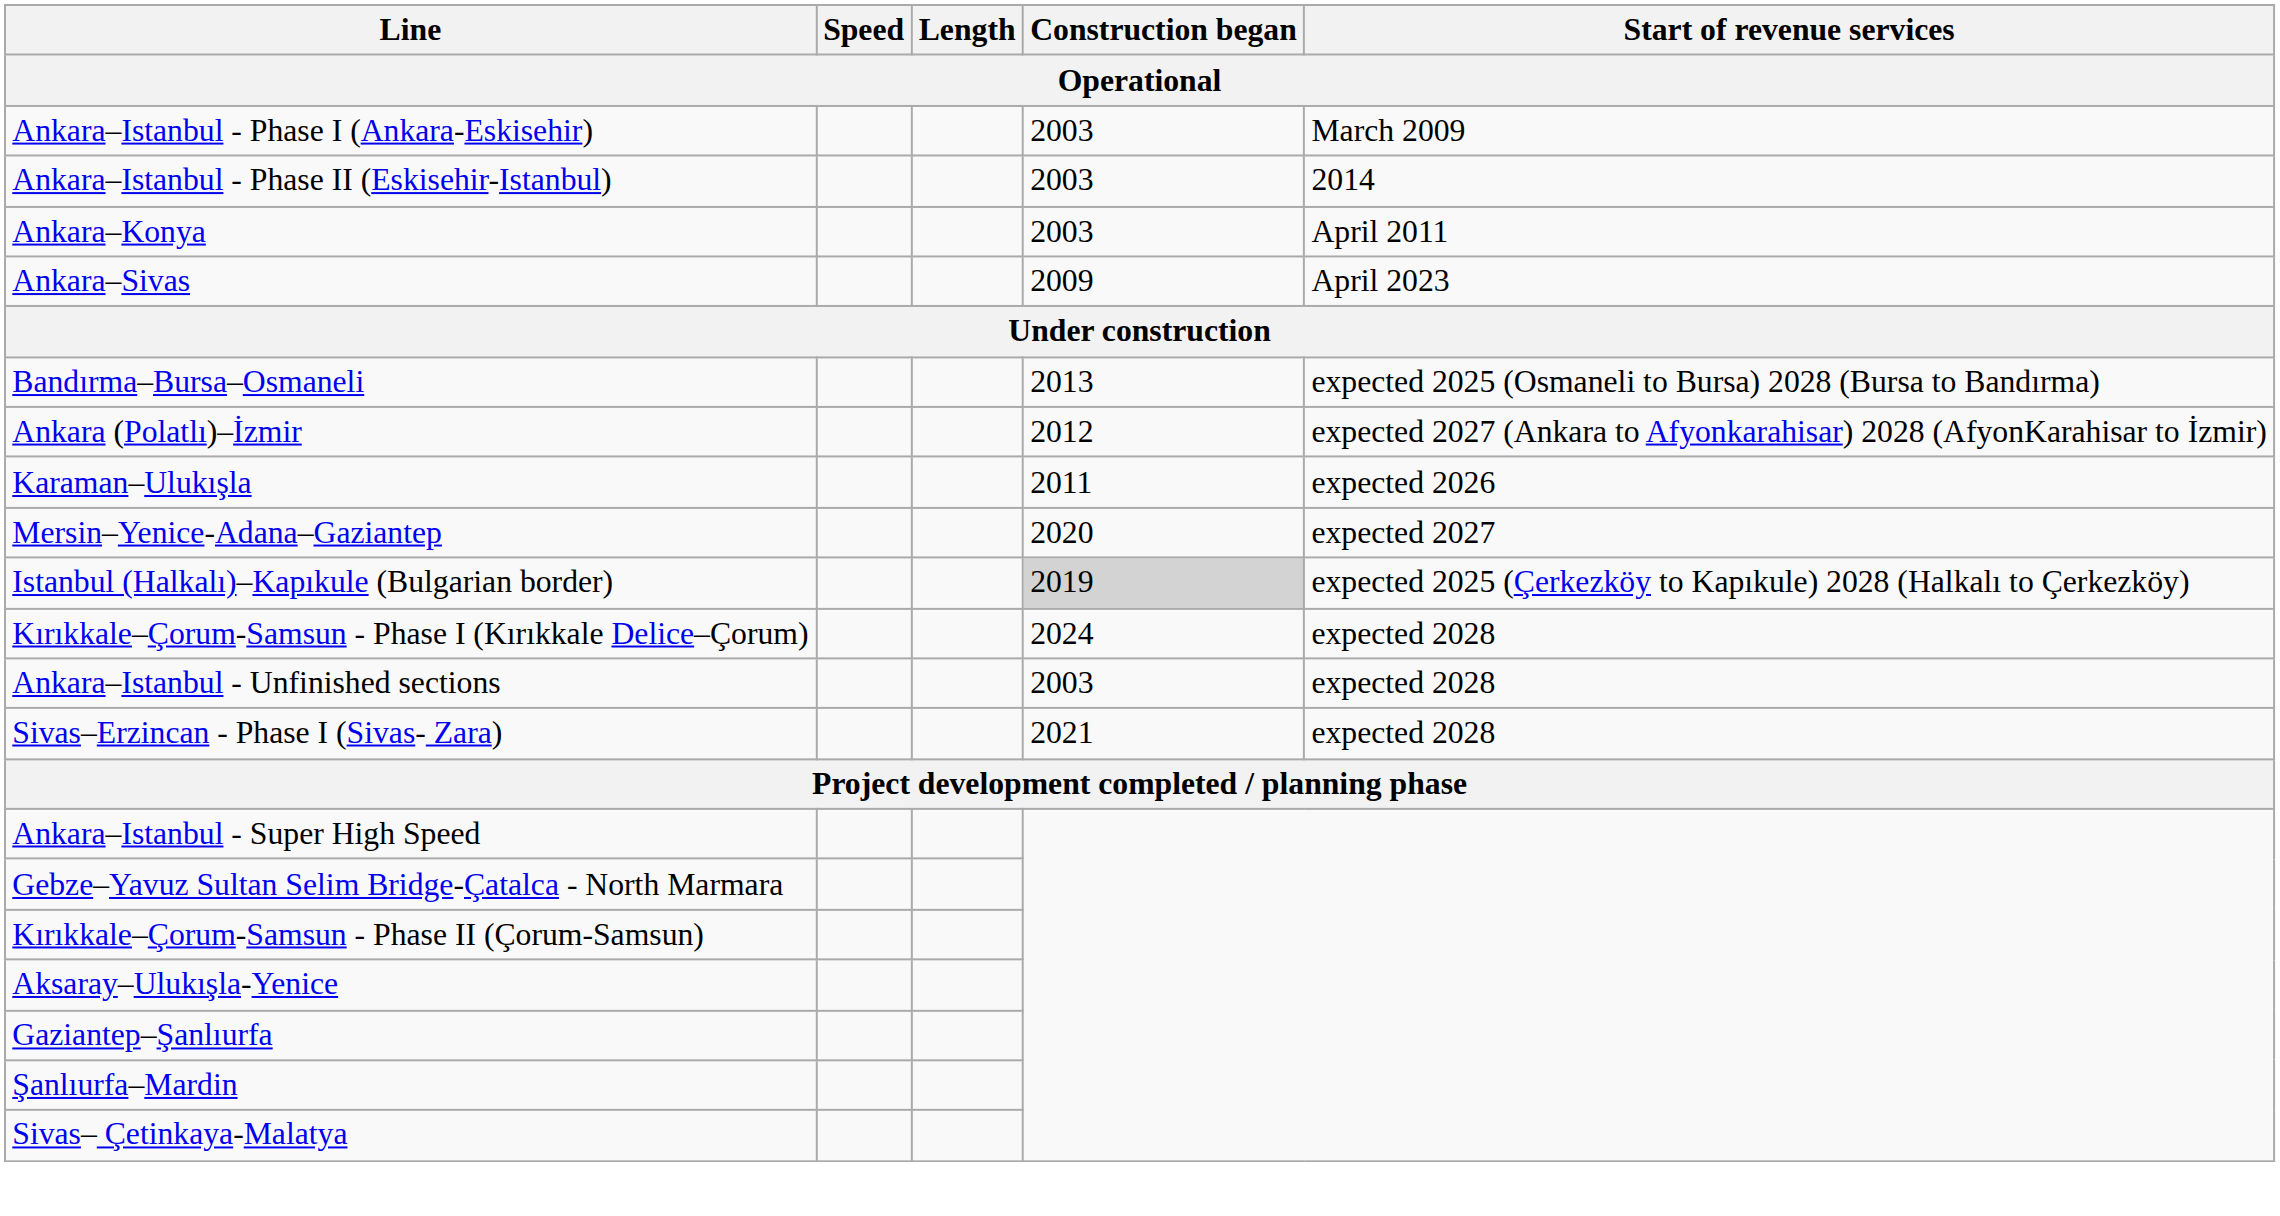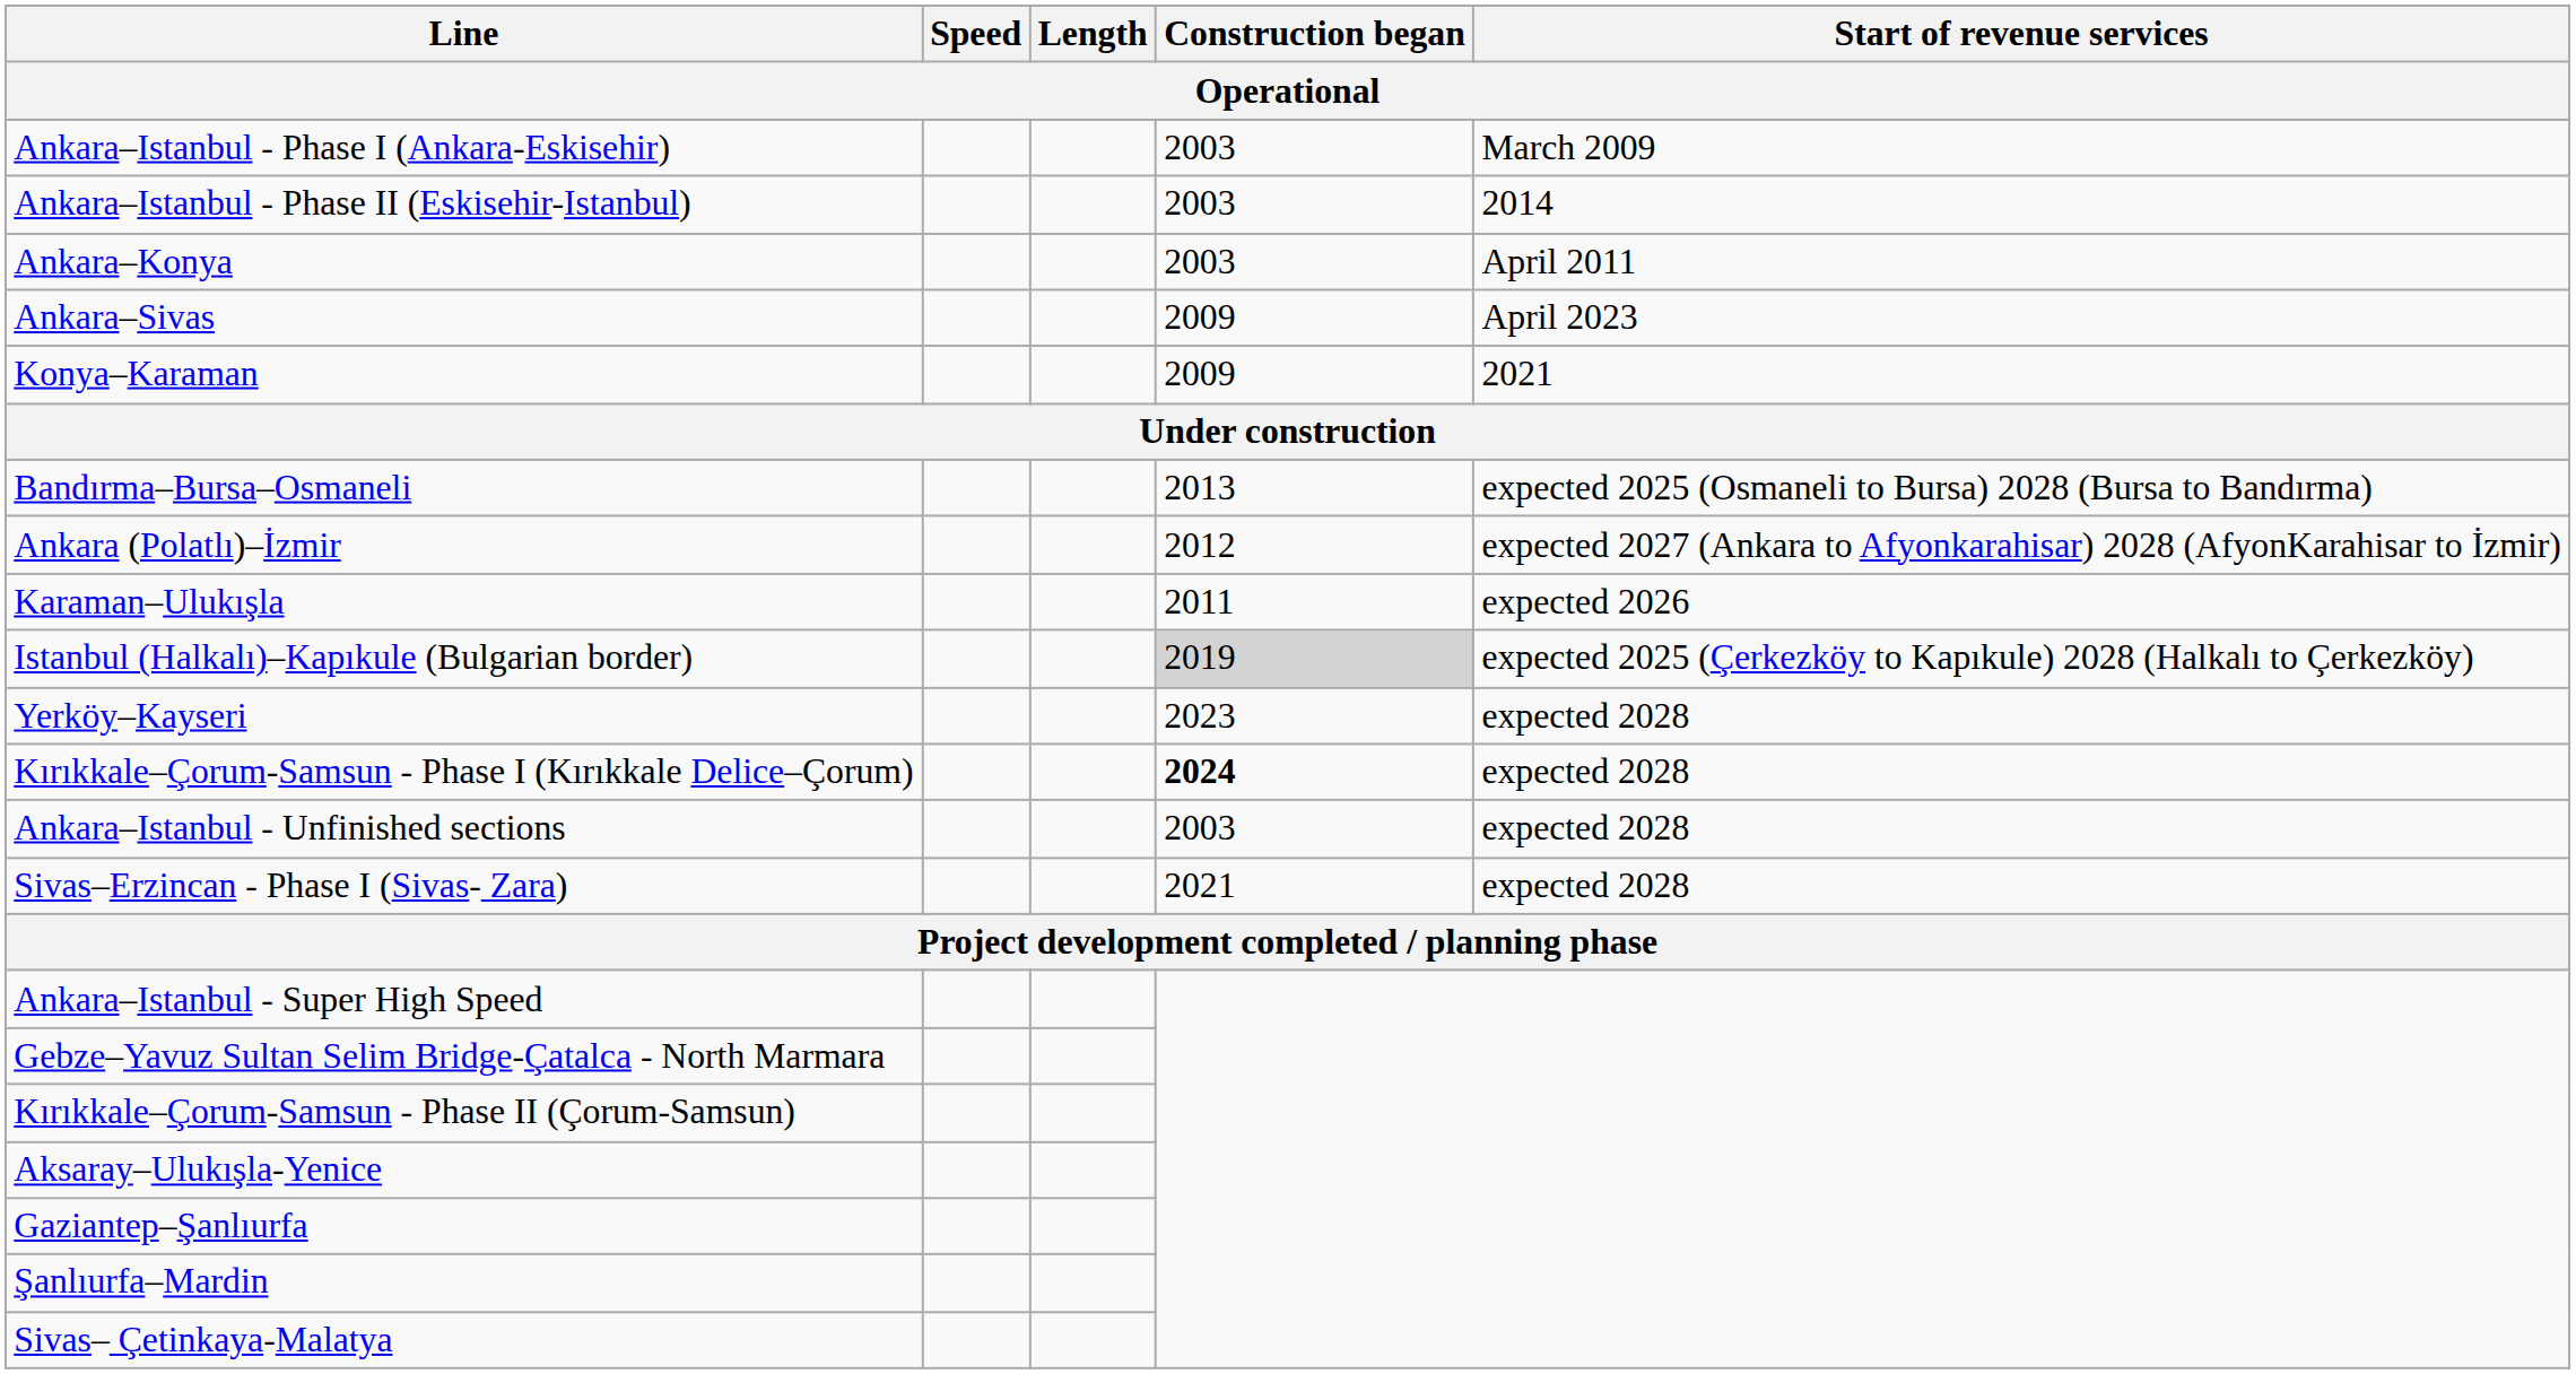+ row: Konya–Karaman | 2009 | 2021
- row: Mersin–Yenice-Adana–Gaziantep | 2020 | expected 2027
+ row: Yerköy–Kayseri | 2023 | expected 2028
Kırıkkale–Çorum-Samsun - Phase I (Kırıkkale Delice–Çorum) | Construction began: normal -> bold
